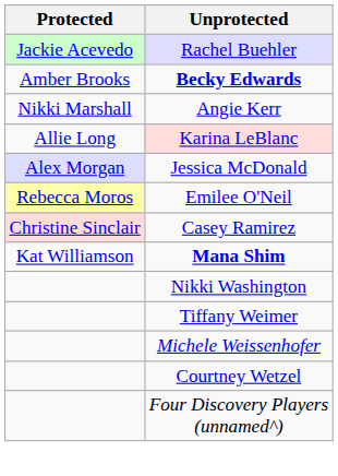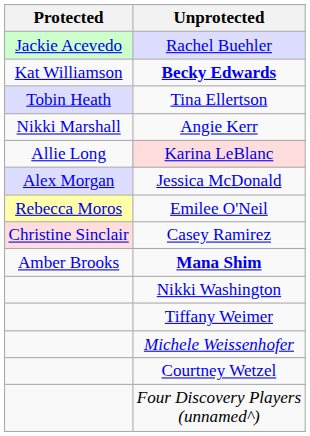Becky Edwards | Protected: Amber Brooks -> Kat Williamson
+ row: Tobin Heath | Tina Ellertson
Mana Shim | Protected: Kat Williamson -> Amber Brooks
